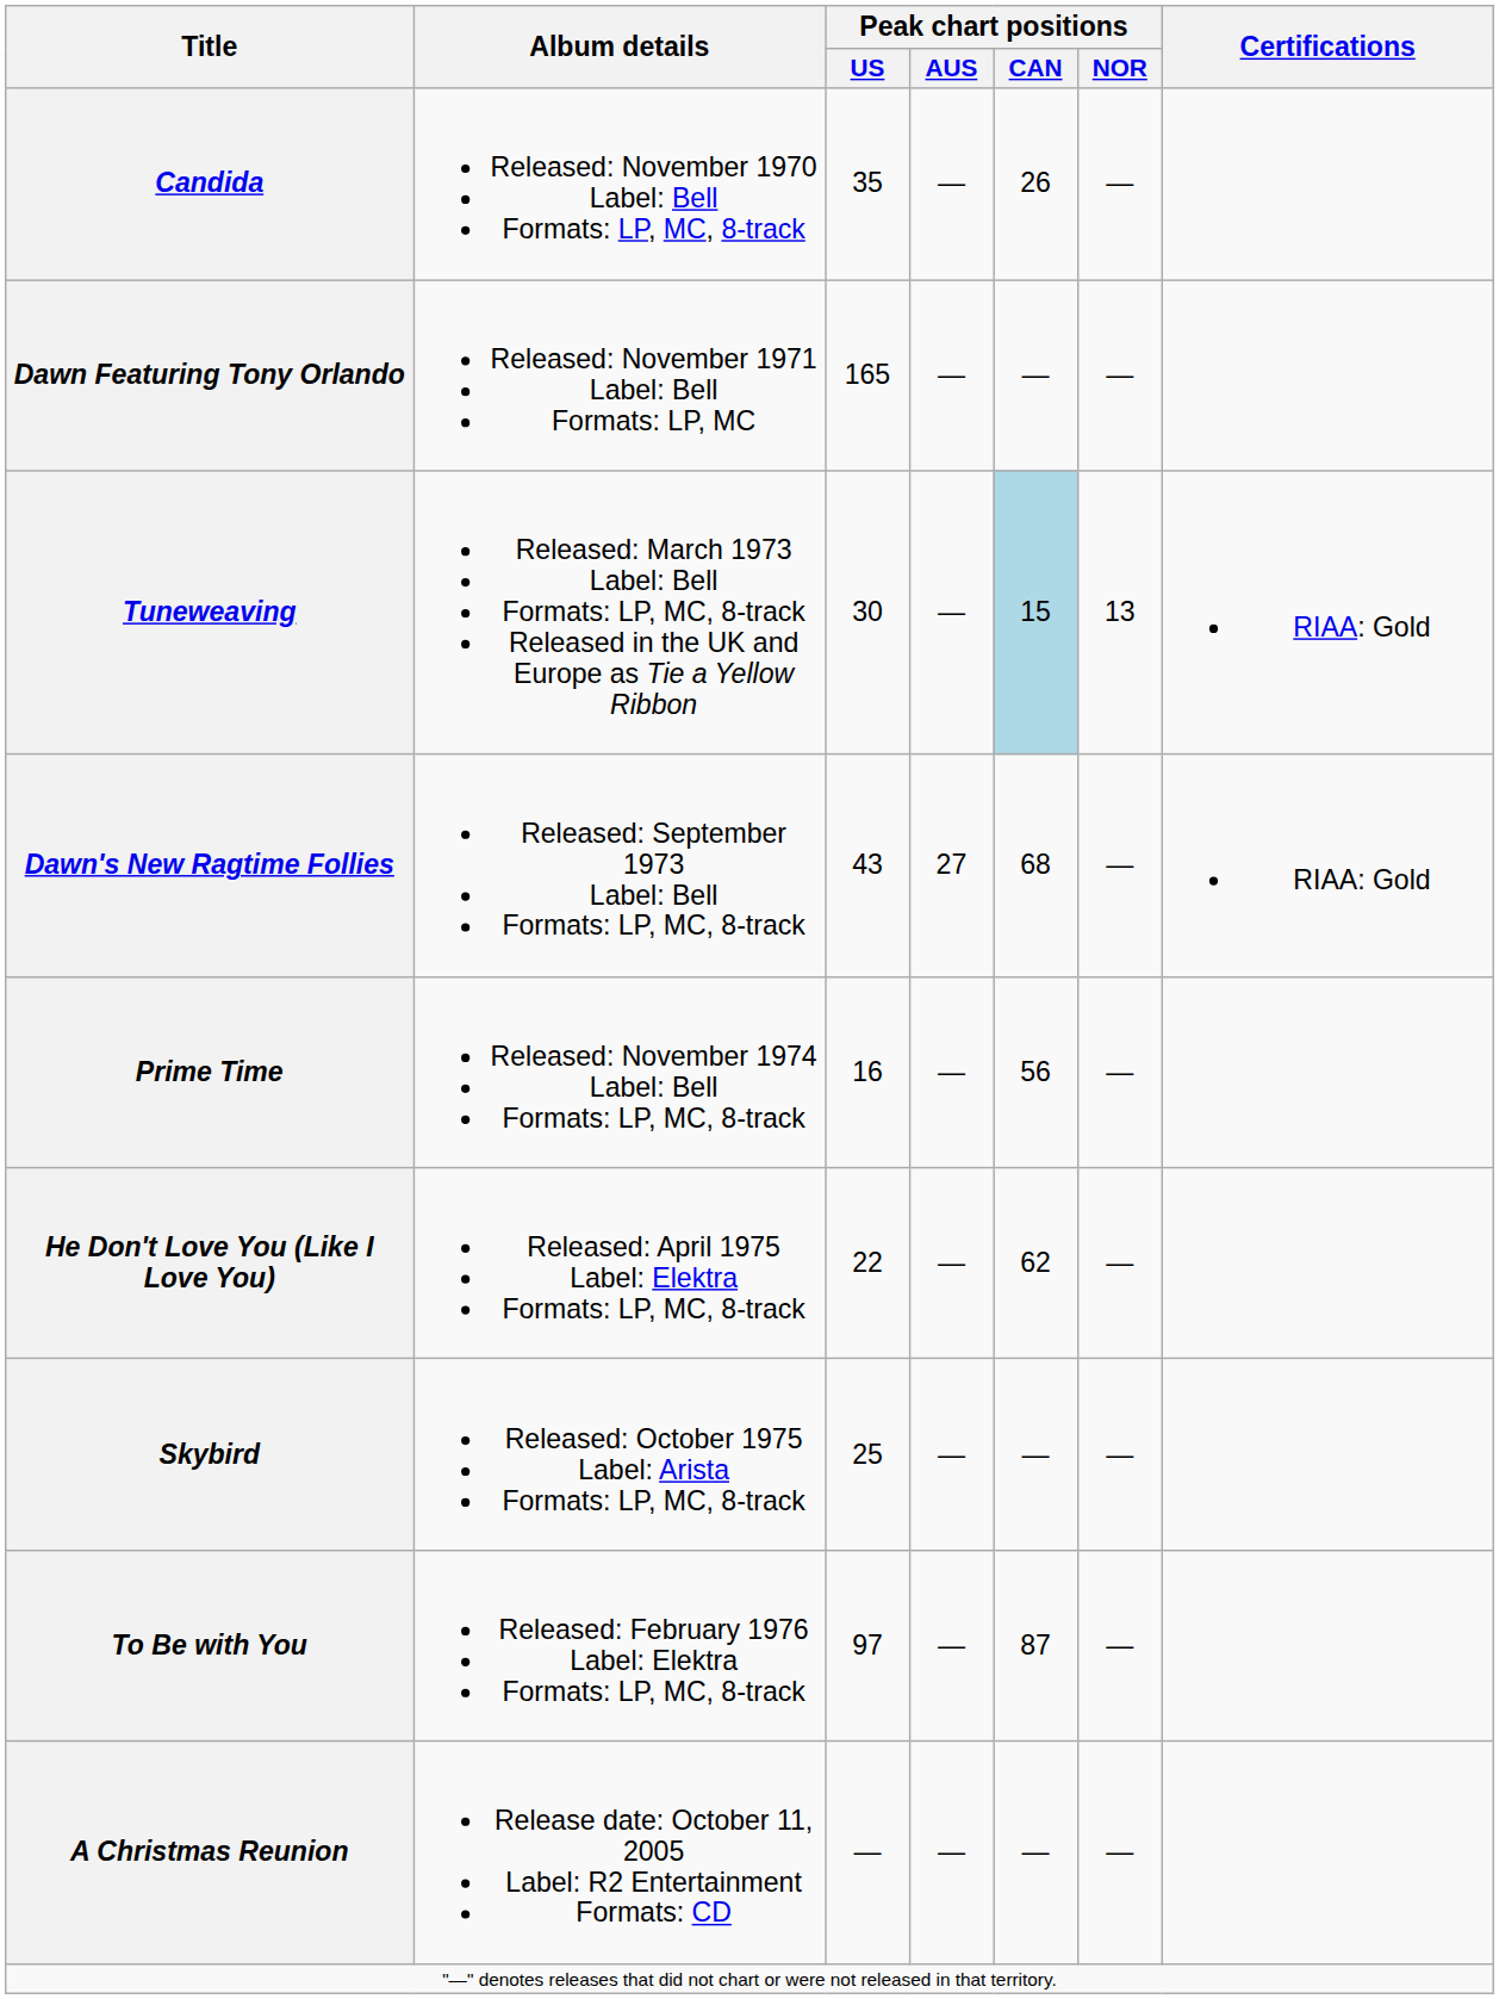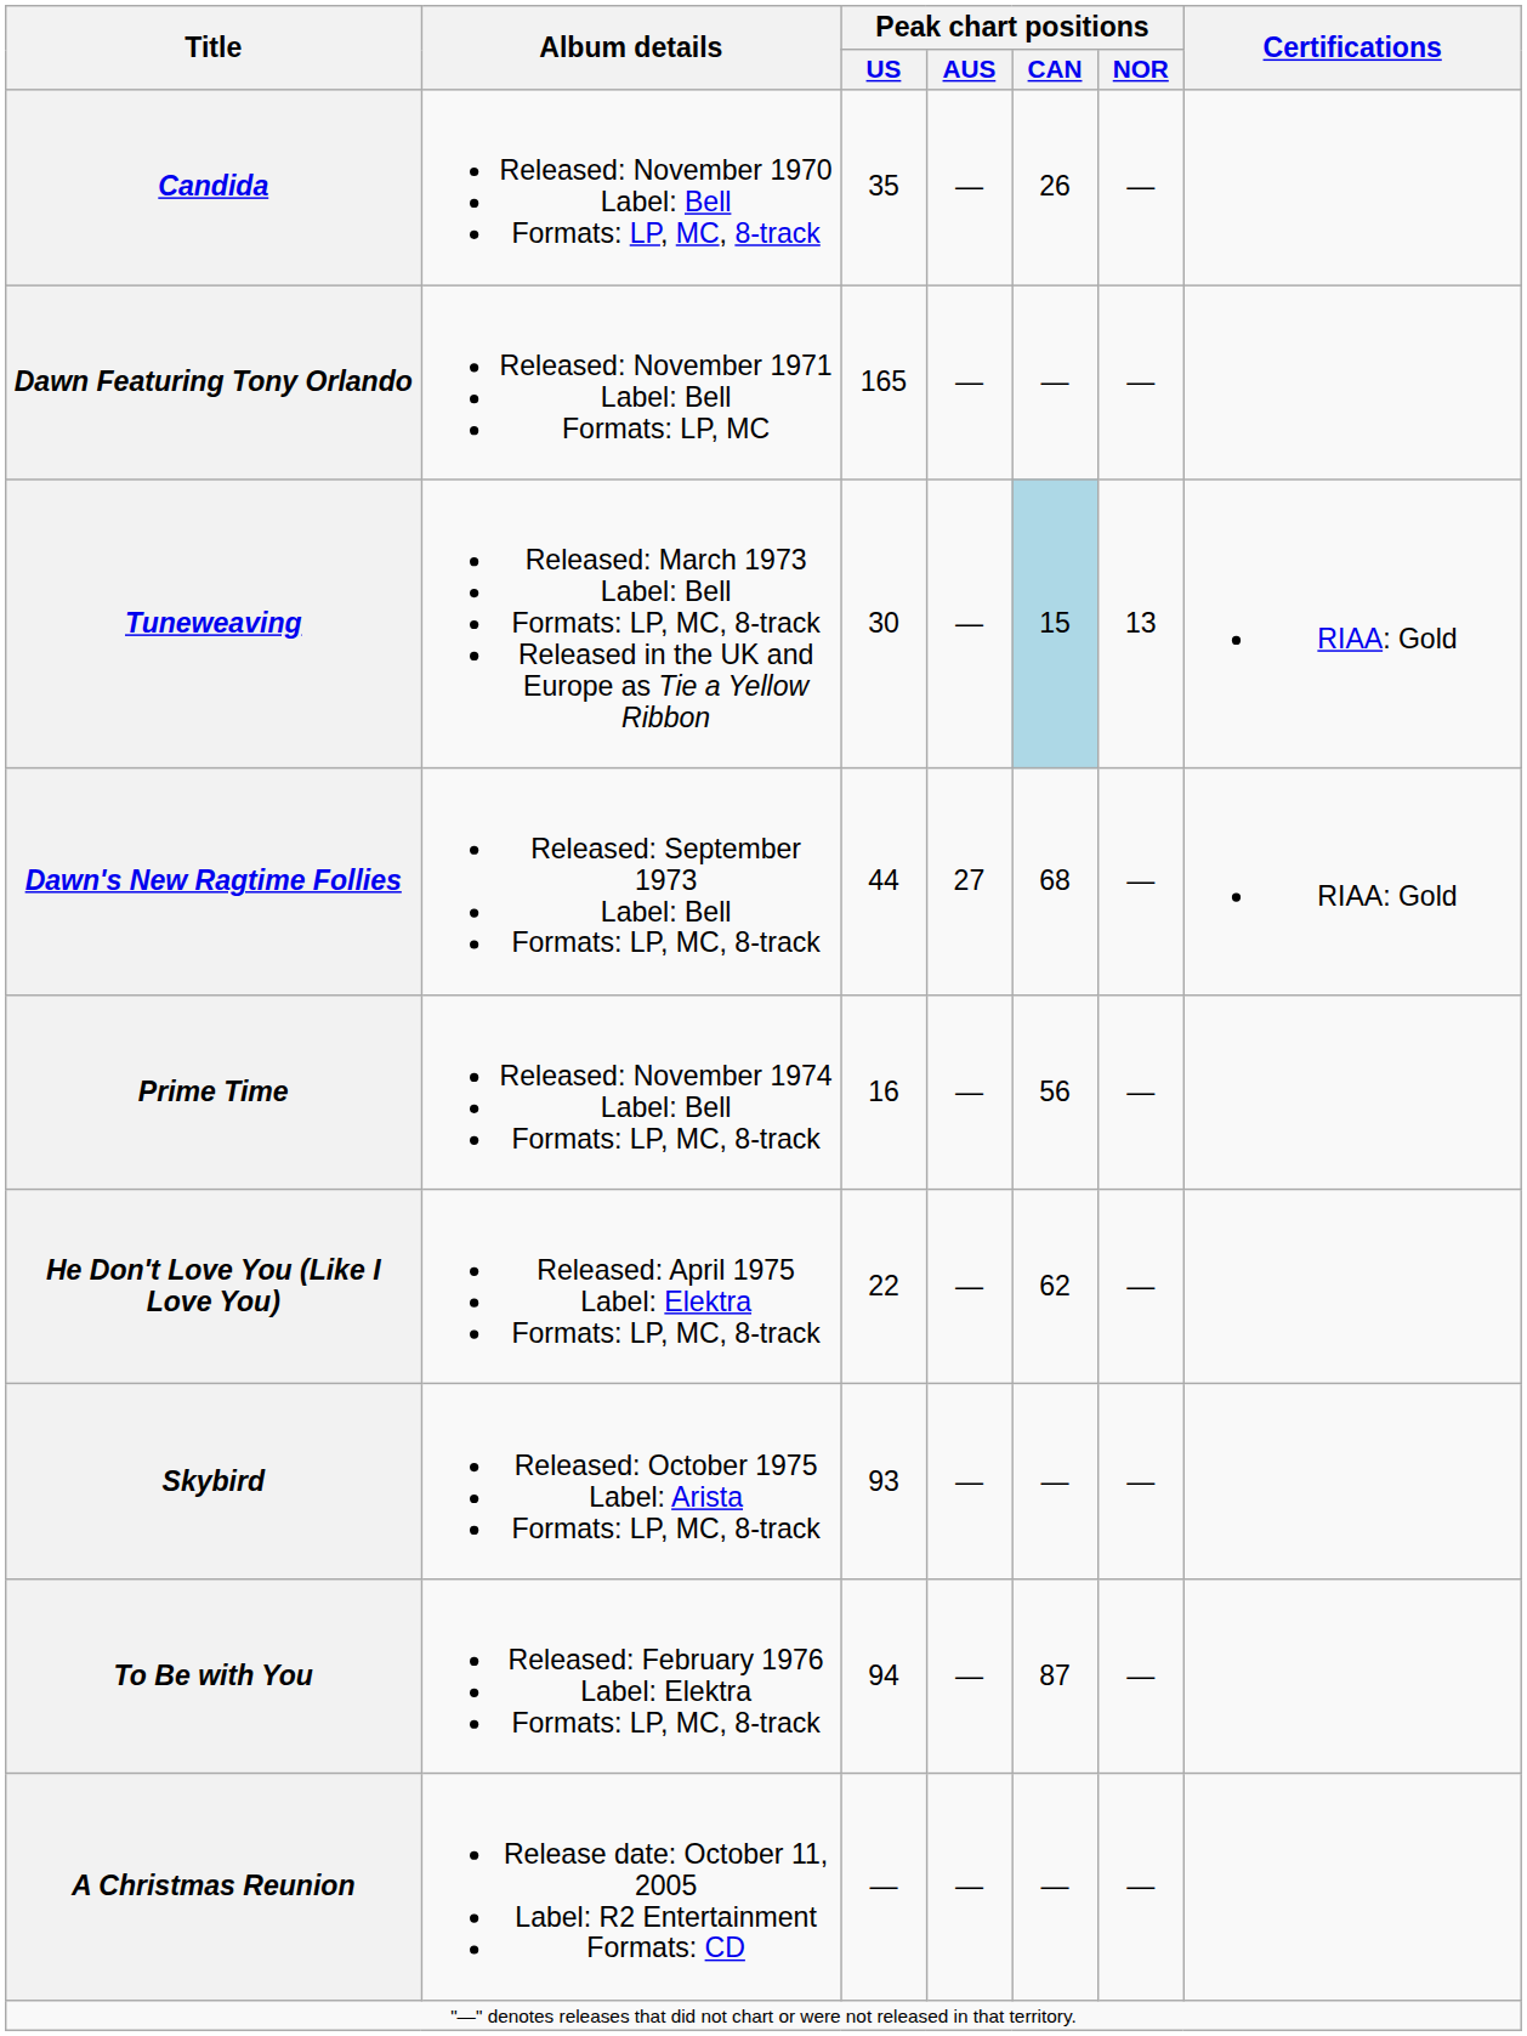Dawn's New Ragtime Follies | Peak chart positions / US: 43 -> 44
Skybird | Peak chart positions / US: 25 -> 93
To Be with You | Peak chart positions / US: 97 -> 94
